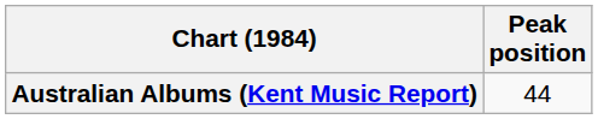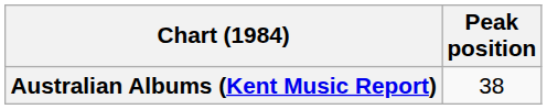Australian Albums (Kent Music Report) | Peak position: 44 -> 38
